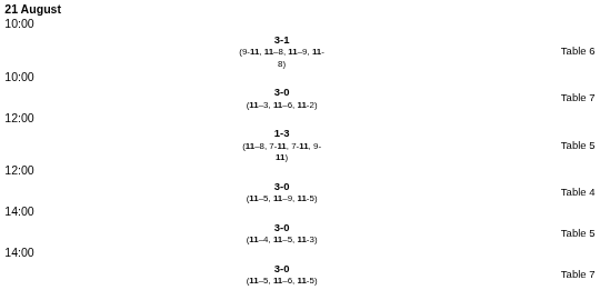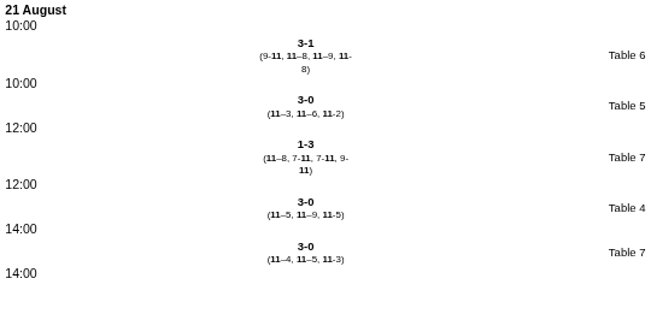3-0 (11–3, 11–6, 11-2) | column 4: Table 7 -> Table 5
1-3 (11–8, 7-11, 7-11, 9-11) | column 4: Table 5 -> Table 7
3-0 (11–4, 11–5, 11-3) | column 4: Table 5 -> Table 7
- row: 3-0 (11–5, 11–6, 11-5) | Table 7
